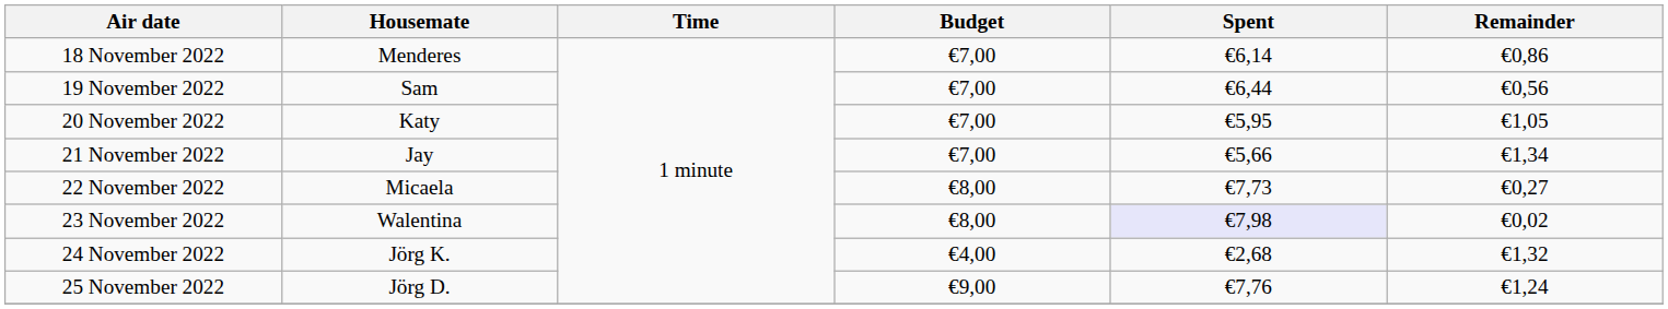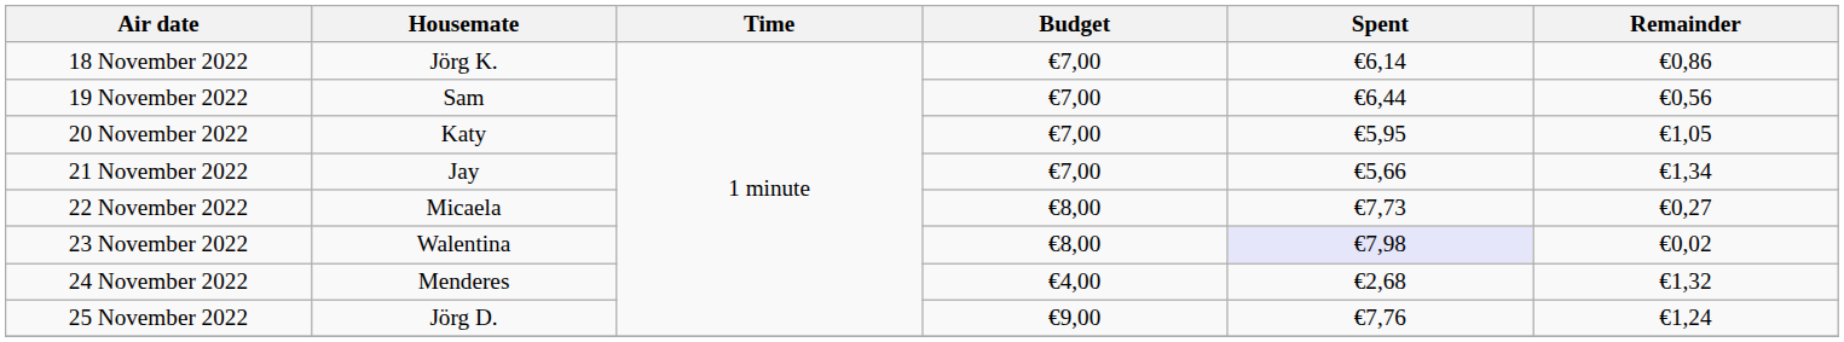18 November 2022 | Housemate: Menderes -> Jörg K.
24 November 2022 | Housemate: Jörg K. -> Menderes
